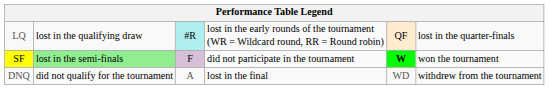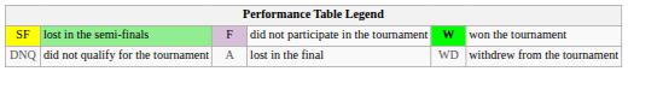- row: LQ | lost in the qualifying draw | #R | lost in the early rounds of the tournament (WR = Wildcard round, RR = Round robin) | QF | lost in the quarter-finals
